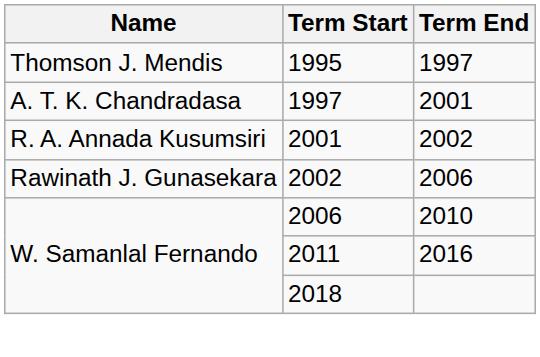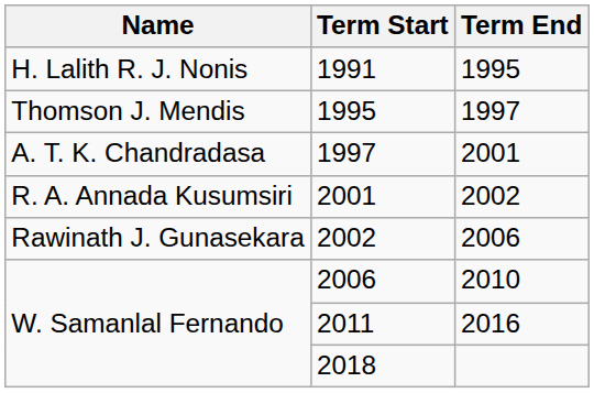+ row: H. Lalith R. J. Nonis | 1991 | 1995
